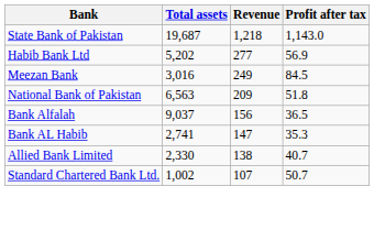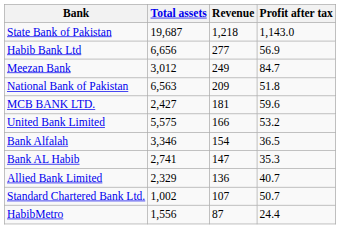Habib Bank Ltd | Total assets: 5,202 -> 6,656
Meezan Bank | Total assets: 3,016 -> 3,012
Meezan Bank | Profit after tax: 84.5 -> 84.7
+ row: MCB BANK LTD. | 2,427 | 181 | 59.6
+ row: United Bank Limited | 5,575 | 166 | 53.2
Bank Alfalah | Total assets: 9,037 -> 3,346
Bank Alfalah | Revenue: 156 -> 154
Allied Bank Limited | Total assets: 2,330 -> 2,329
Allied Bank Limited | Revenue: 138 -> 136
+ row: HabibMetro | 1,556 | 87 | 24.4
